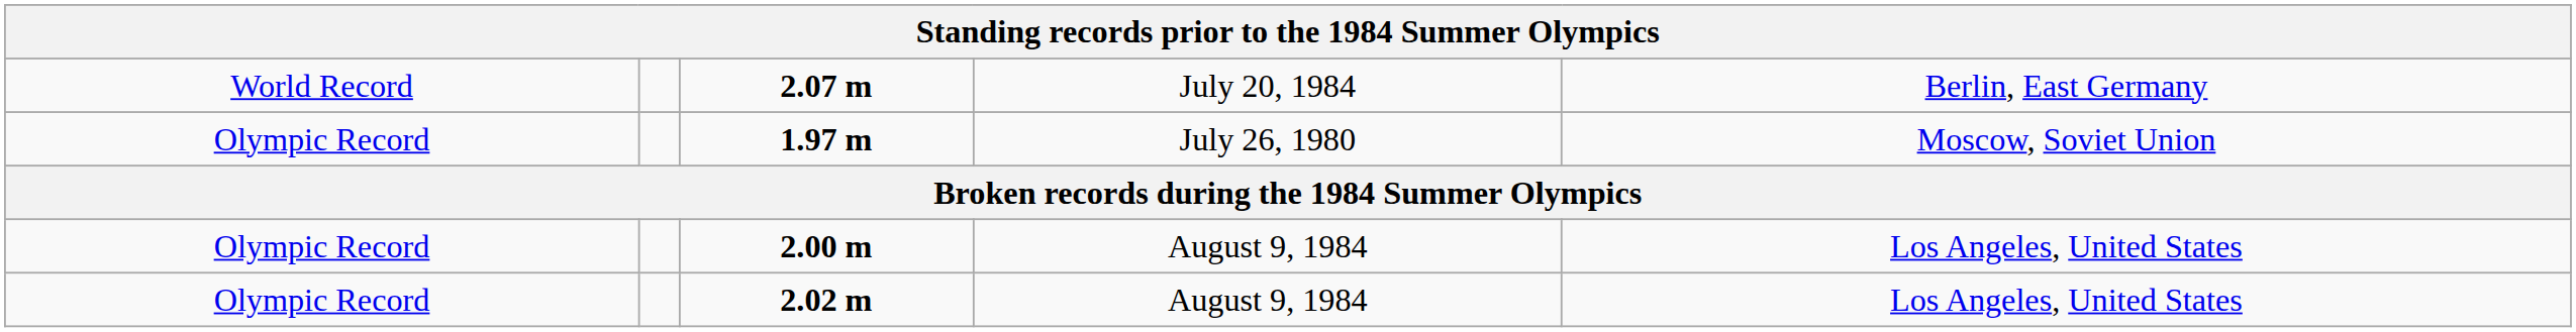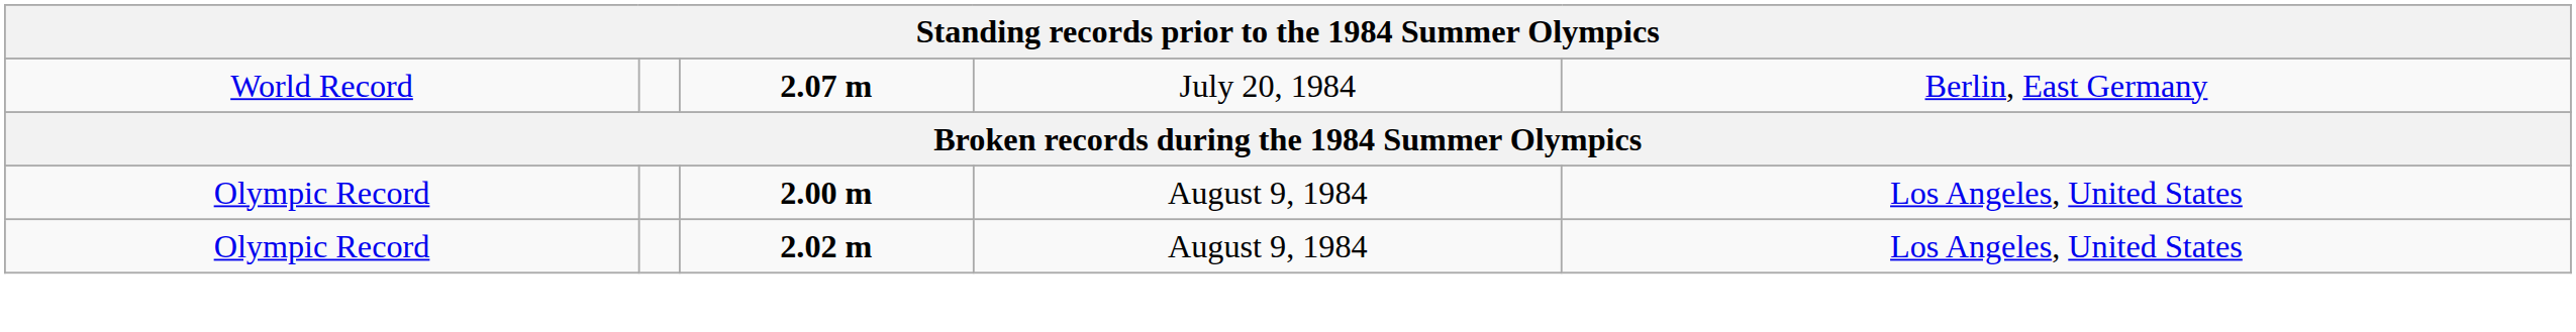- row: Olympic Record | 1.97 m | July 26, 1980 | Moscow, Soviet Union
